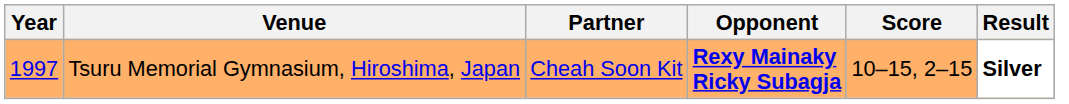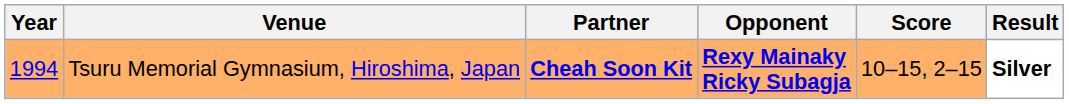Tsuru Memorial Gymnasium, Hiroshima, Japan | Year: 1997 -> 1994
Tsuru Memorial Gymnasium, Hiroshima, Japan | Partner: normal -> bold
